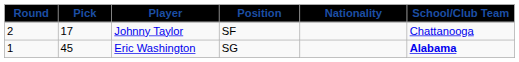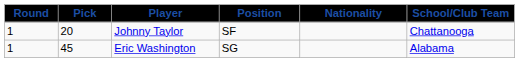Johnny Taylor | Round: 2 -> 1
Johnny Taylor | Pick: 17 -> 20
Eric Washington | School/Club Team: bold -> normal
